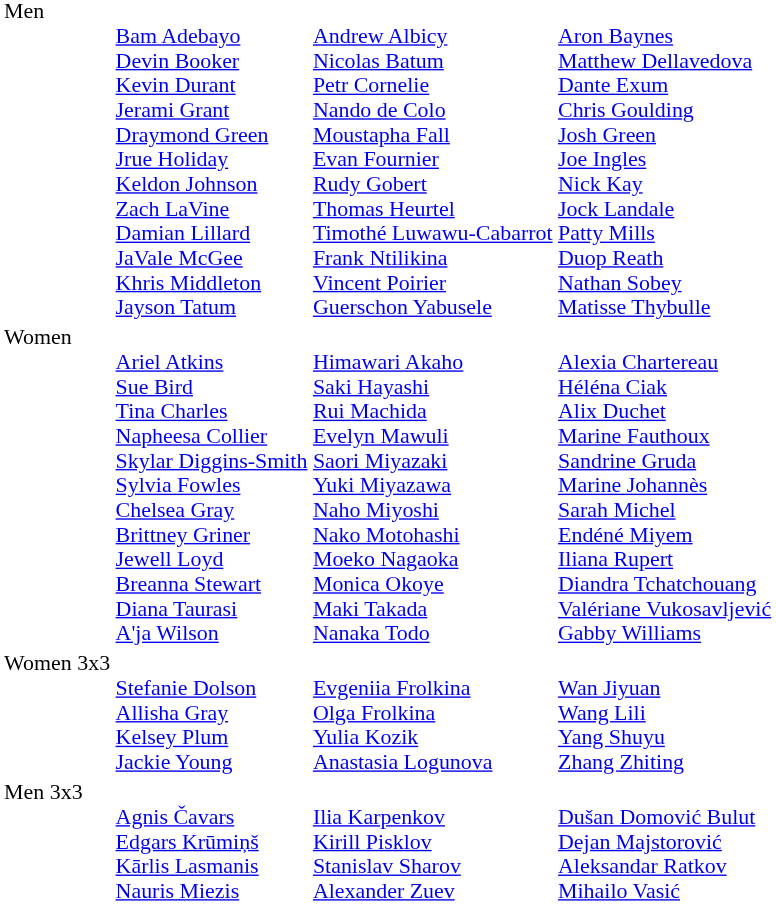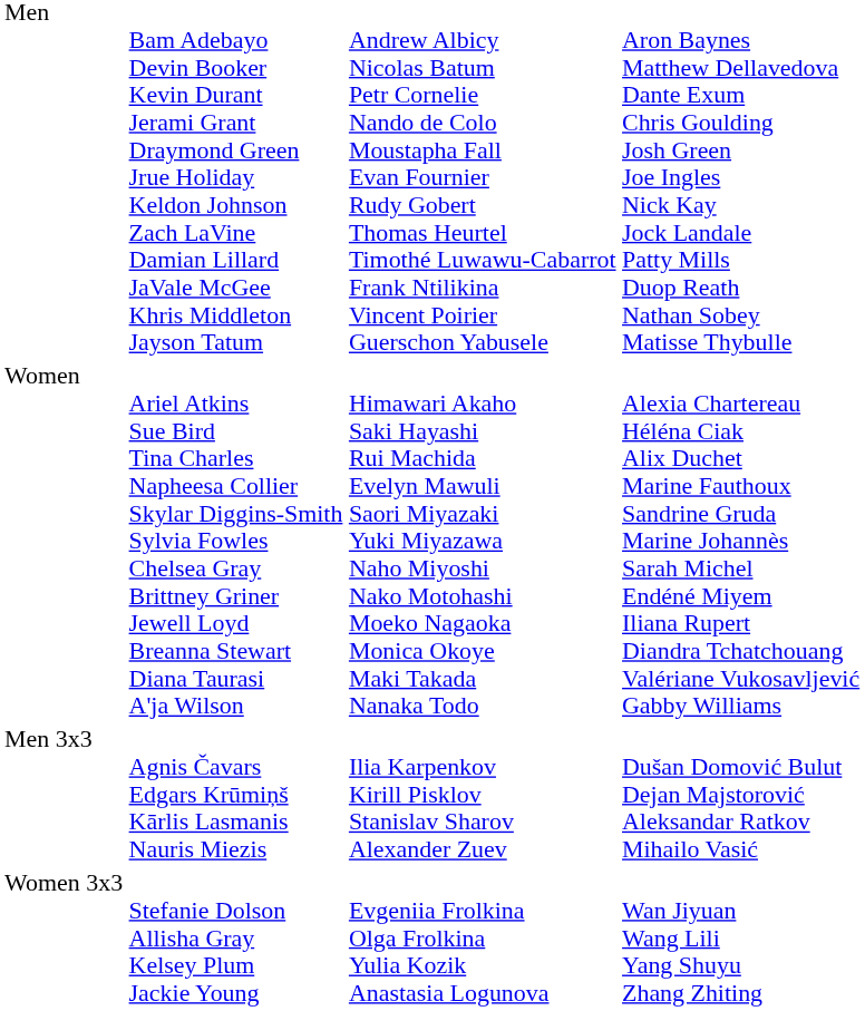rows swapped: Men 3x3 <-> Women 3x3
